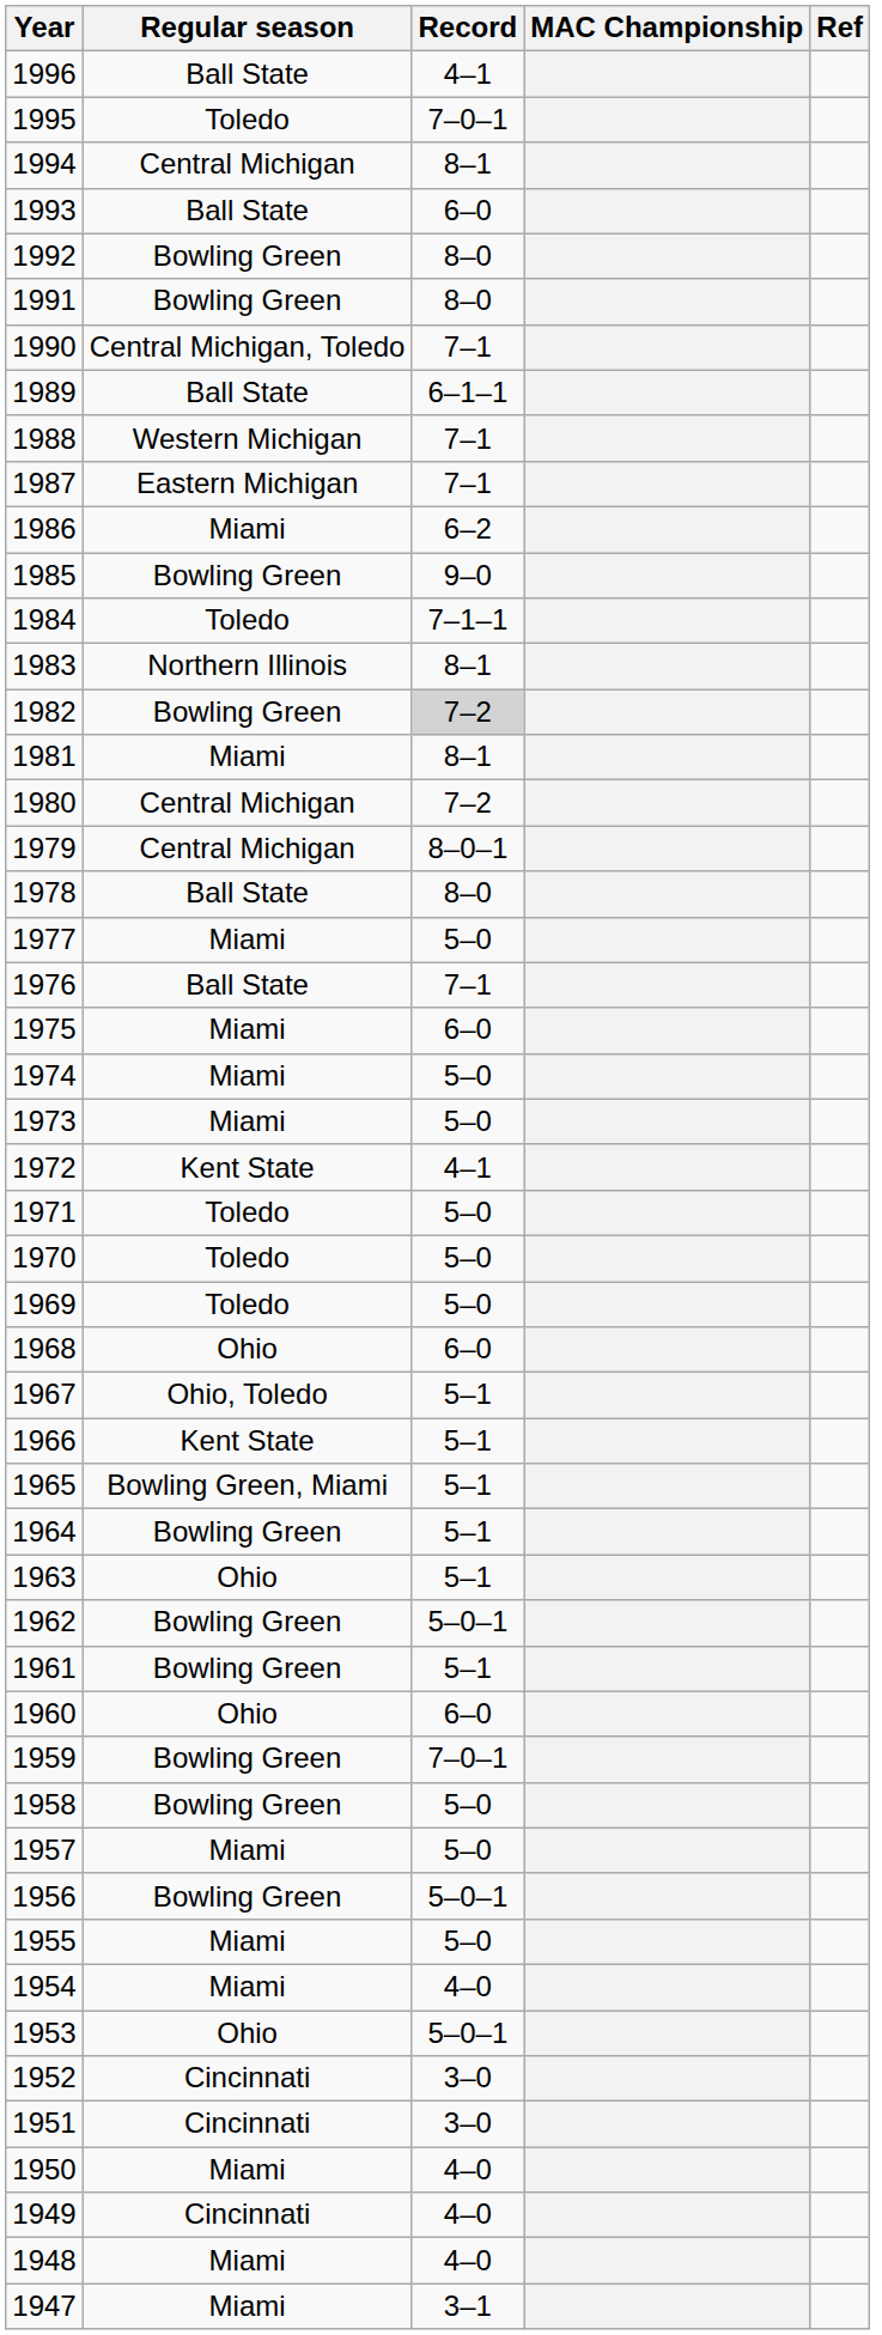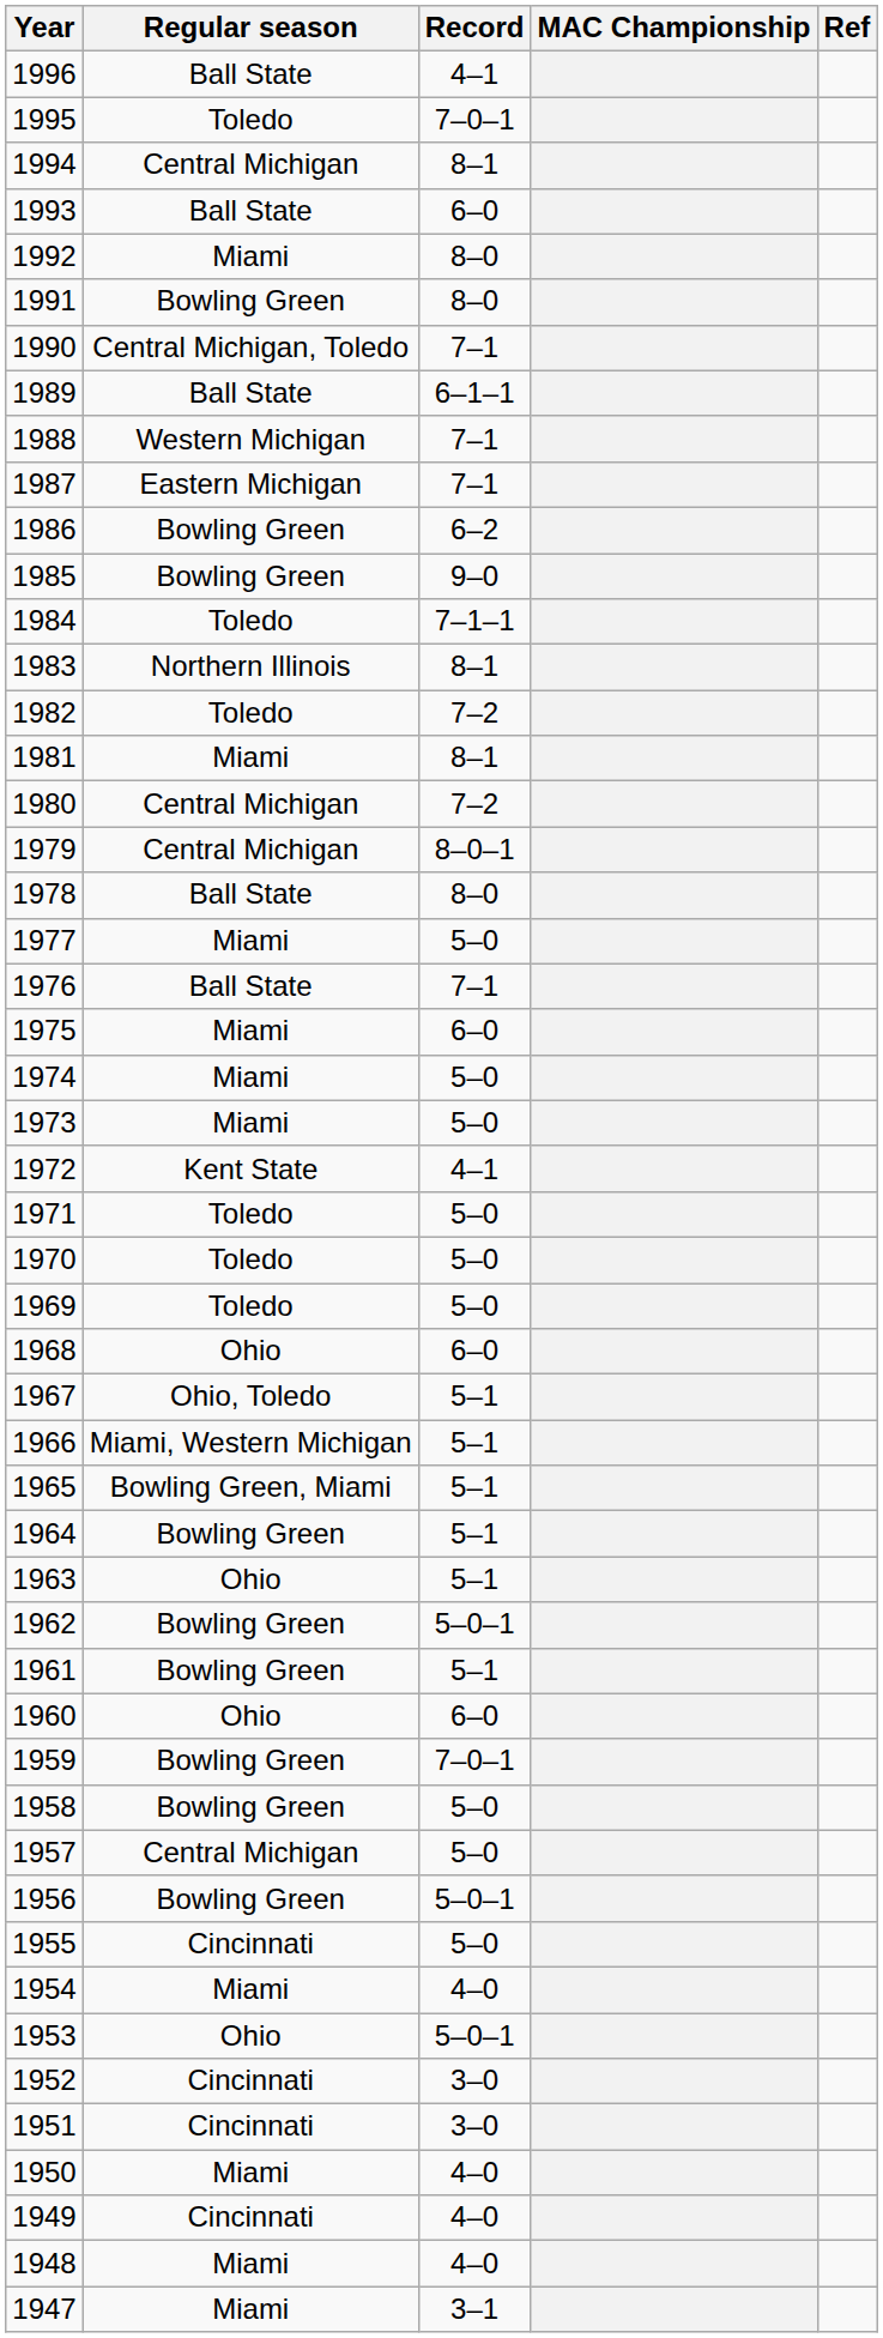1992 | Regular season: Bowling Green -> Miami
1986 | Regular season: Miami -> Bowling Green
1982 | Regular season: Bowling Green -> Toledo
1982 | Record: lightgrey background -> no background
1966 | Regular season: Kent State -> Miami, Western Michigan
1957 | Regular season: Miami -> Central Michigan
1955 | Regular season: Miami -> Cincinnati
